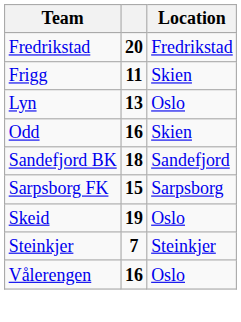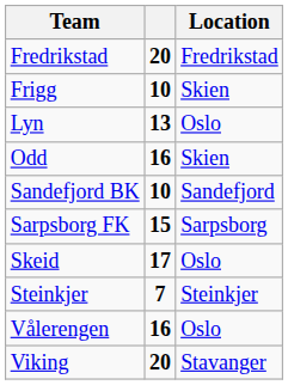Frigg | column 2: 11 -> 10
Sandefjord BK | column 2: 18 -> 10
Skeid | column 2: 19 -> 17
+ row: Viking | 20 | Stavanger
